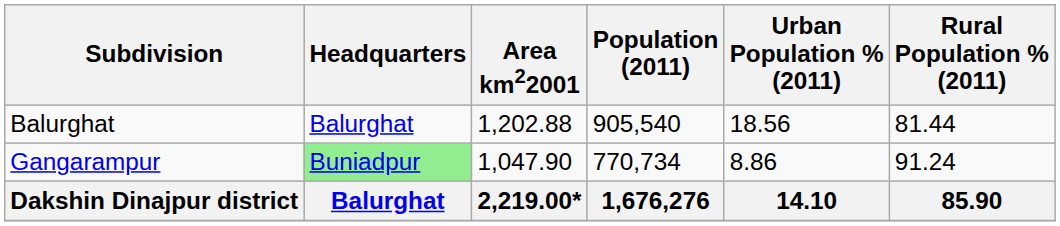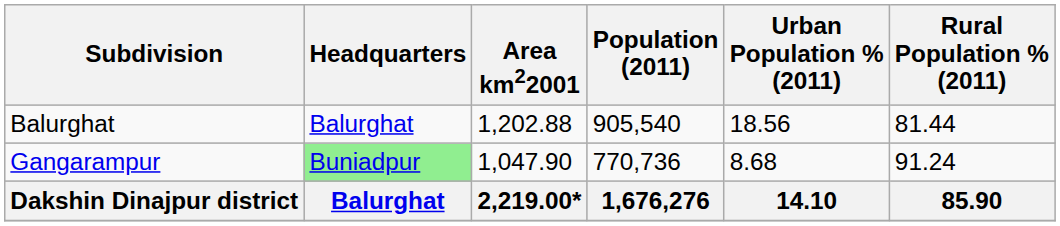Gangarampur | Population (2011): 770,734 -> 770,736
Gangarampur | Urban Population % (2011): 8.86 -> 8.68
